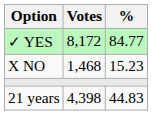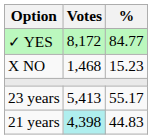+ row: 23 years | 5,413 | 55.17
21 years | Votes: no background -> paleturquoise background
